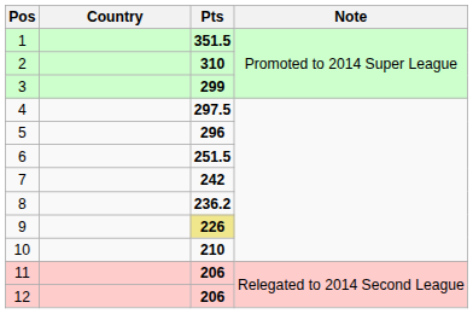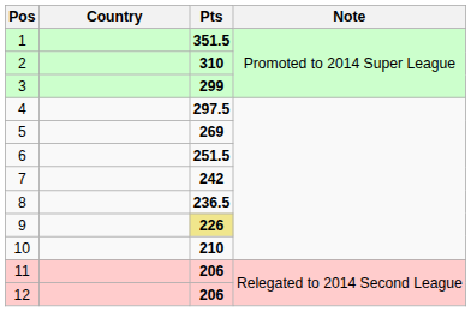5 | Pts: 296 -> 269
8 | Pts: 236.2 -> 236.5
